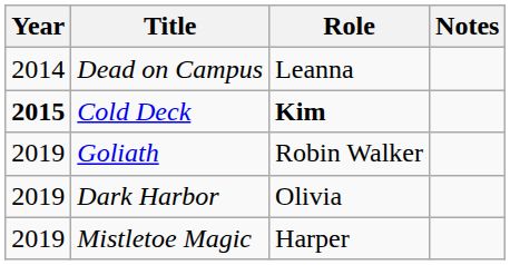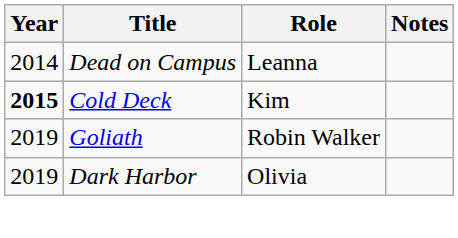Cold Deck | Role: bold -> normal
- row: 2019 | Mistletoe Magic | Harper
